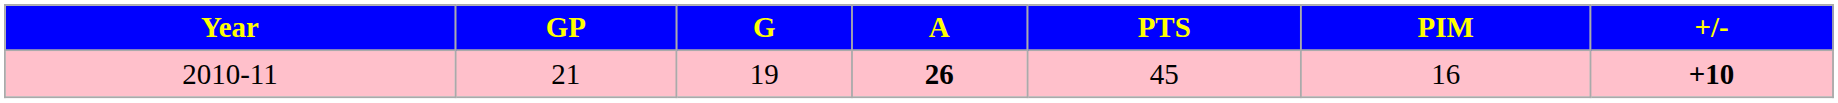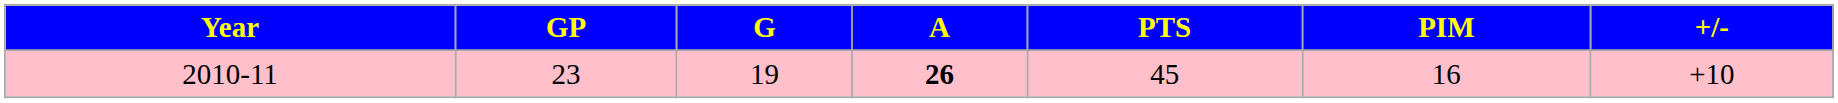2010-11 | GP: 21 -> 23
2010-11 | +/-: bold -> normal
